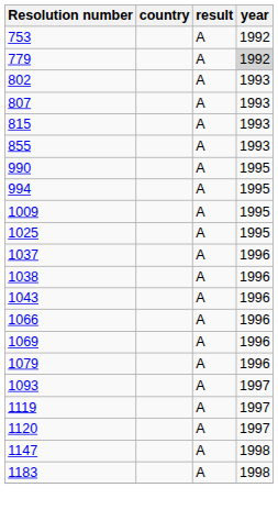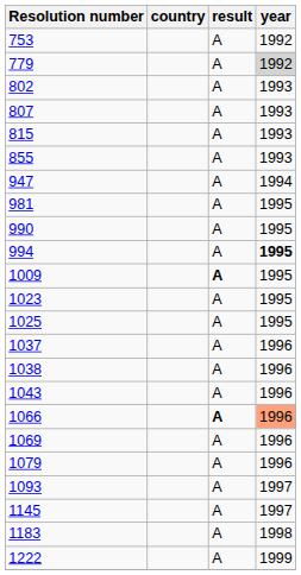+ row: 947 | A | 1994
+ row: 981 | A | 1995
994 | year: normal -> bold
1009 | result: normal -> bold
+ row: 1023 | A | 1995
1066 | result: normal -> bold
1066 | year: no background -> lightsalmon background
- row: 1119 | A | 1997
- row: 1120 | A | 1997
+ row: 1145 | A | 1997
- row: 1147 | A | 1998
+ row: 1222 | A | 1999
